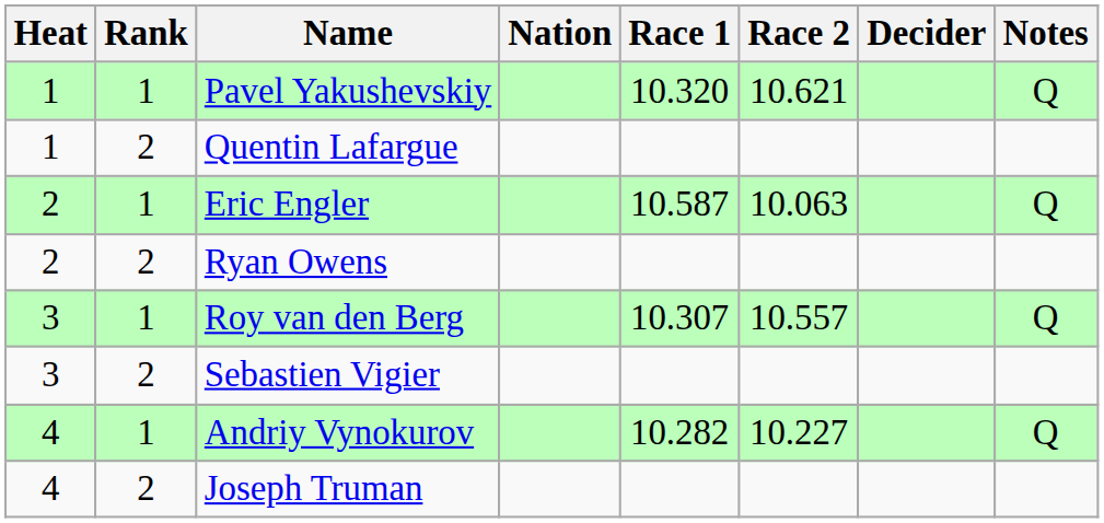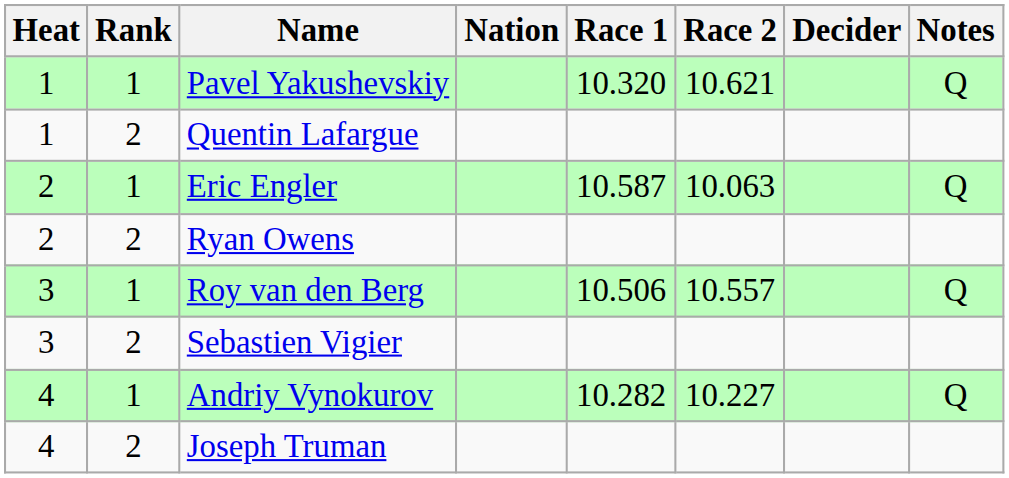Roy van den Berg | Race 1: 10.307 -> 10.506
